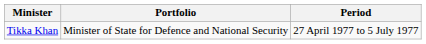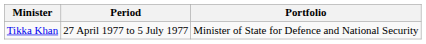columns swapped: Portfolio <-> Period
